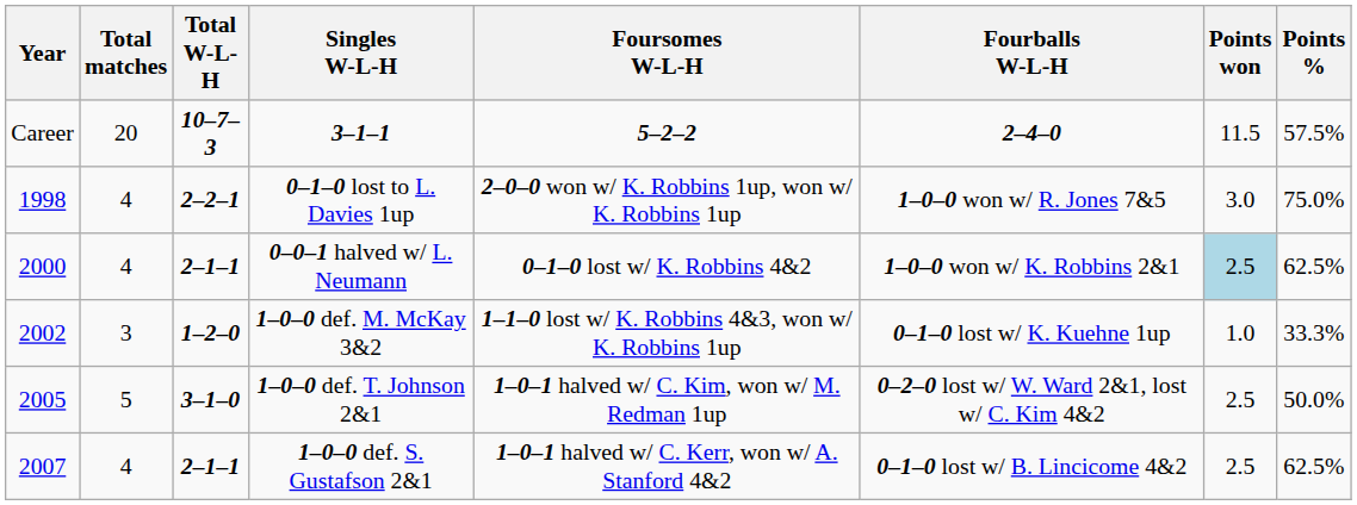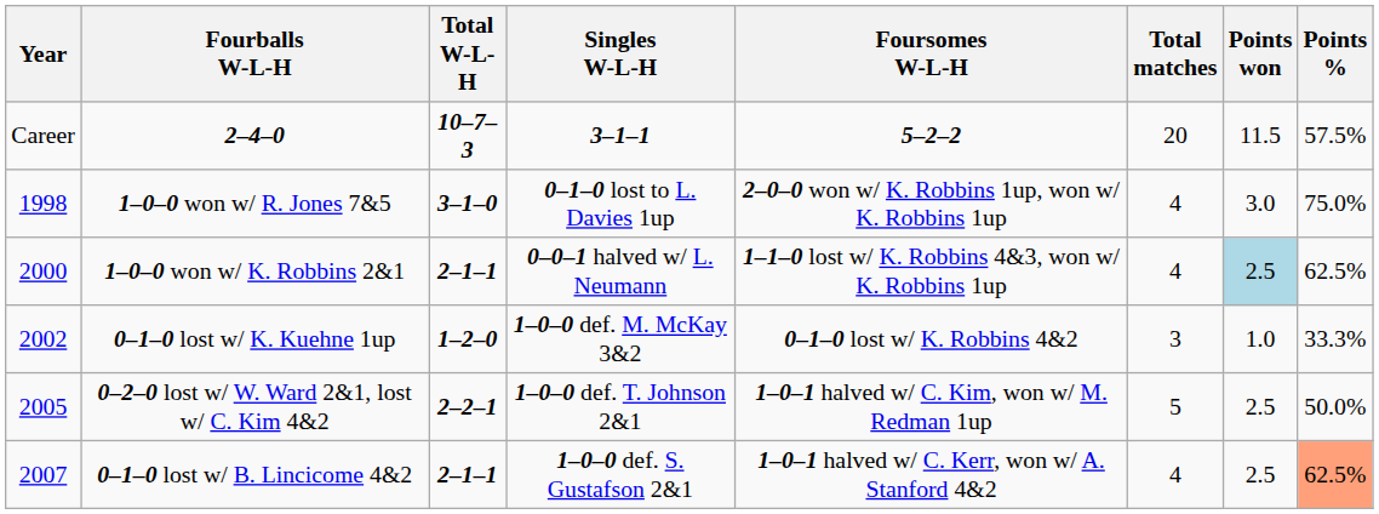columns swapped: Total matches <-> Fourballs W-L-H
0–1–0 lost to L. Davies 1up | Total W-L-H: 2–2–1 -> 3–1–0
0–0–1 halved w/ L. Neumann | Foursomes W-L-H: 0–1–0 lost w/ K. Robbins 4&2 -> 1–1–0 lost w/ K. Robbins 4&3, won w/ K. Robbins 1up
1–0–0 def. M. McKay 3&2 | Foursomes W-L-H: 1–1–0 lost w/ K. Robbins 4&3, won w/ K. Robbins 1up -> 0–1–0 lost w/ K. Robbins 4&2
1–0–0 def. T. Johnson 2&1 | Total W-L-H: 3–1–0 -> 2–2–1
1–0–0 def. S. Gustafson 2&1 | Points %: no background -> lightsalmon background
